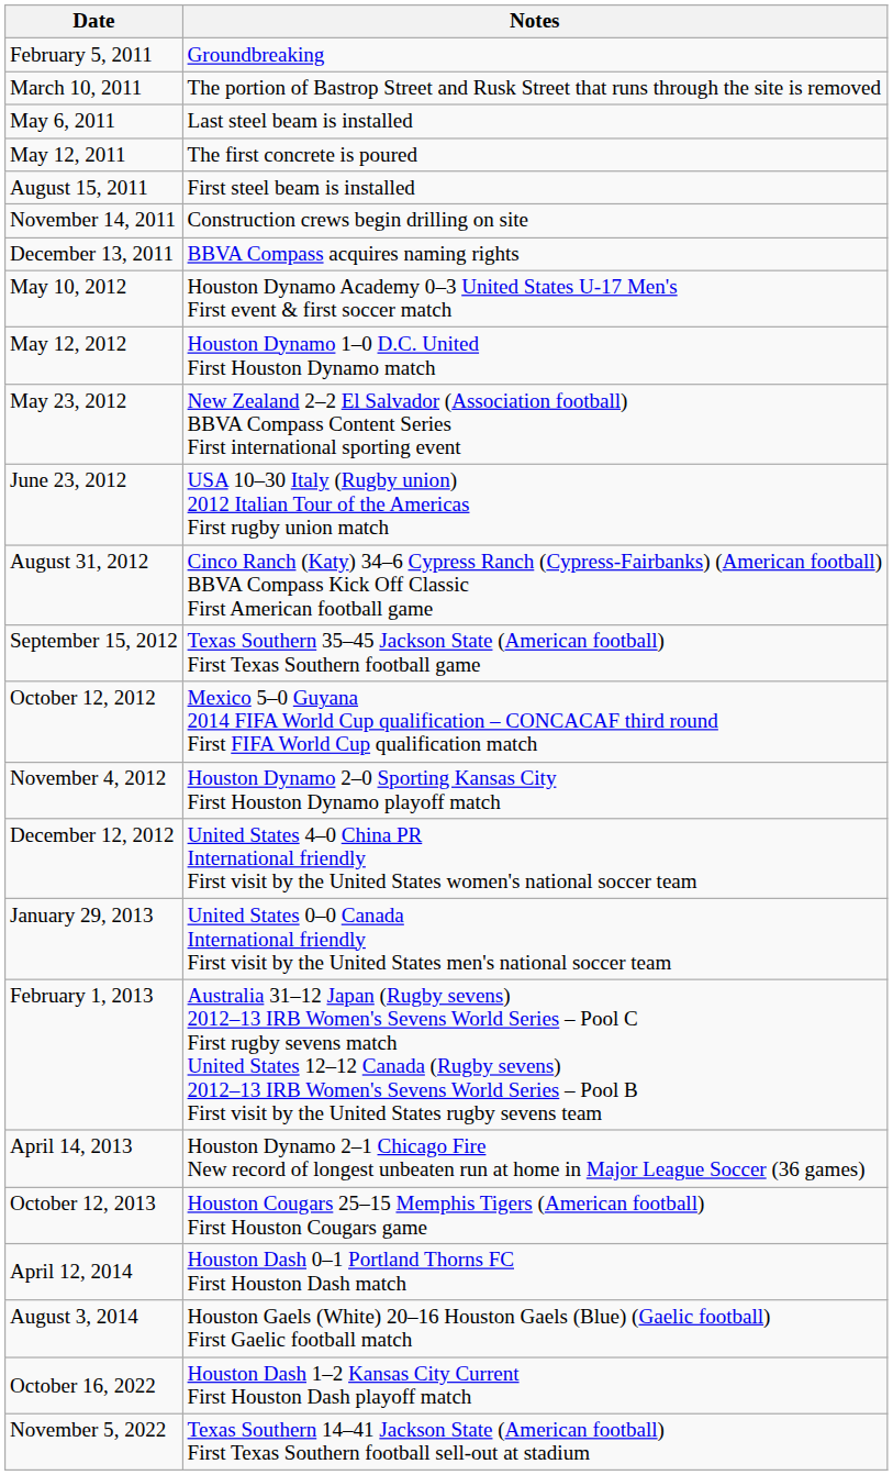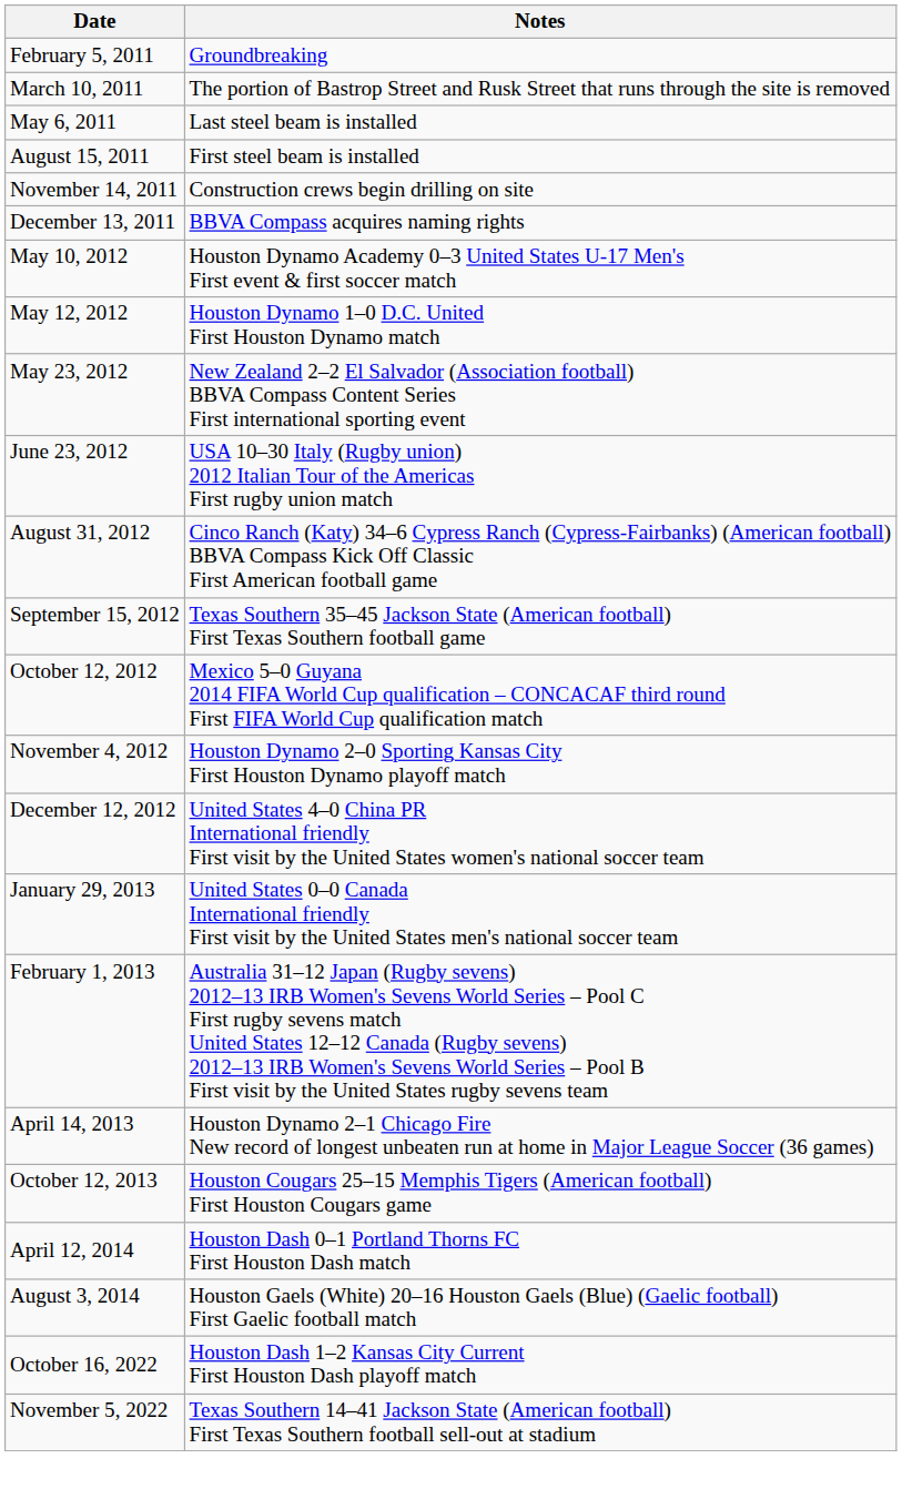- row: May 12, 2011 | The first concrete is poured
